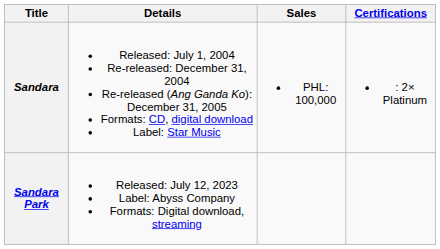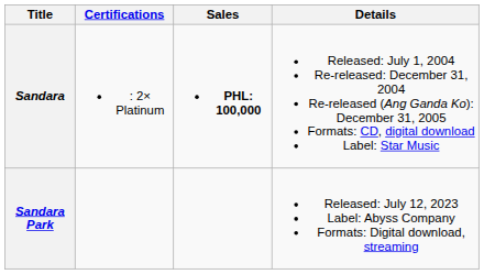columns swapped: Details <-> Certifications
Sandara | Sales: normal -> bold
